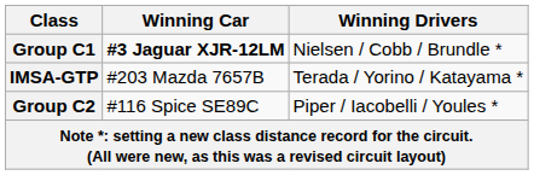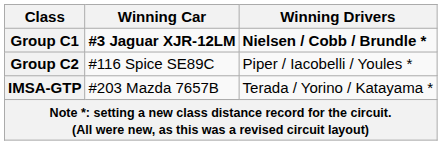Group C1 | Winning Drivers: normal -> bold
rows swapped: Group C2 <-> IMSA-GTP
